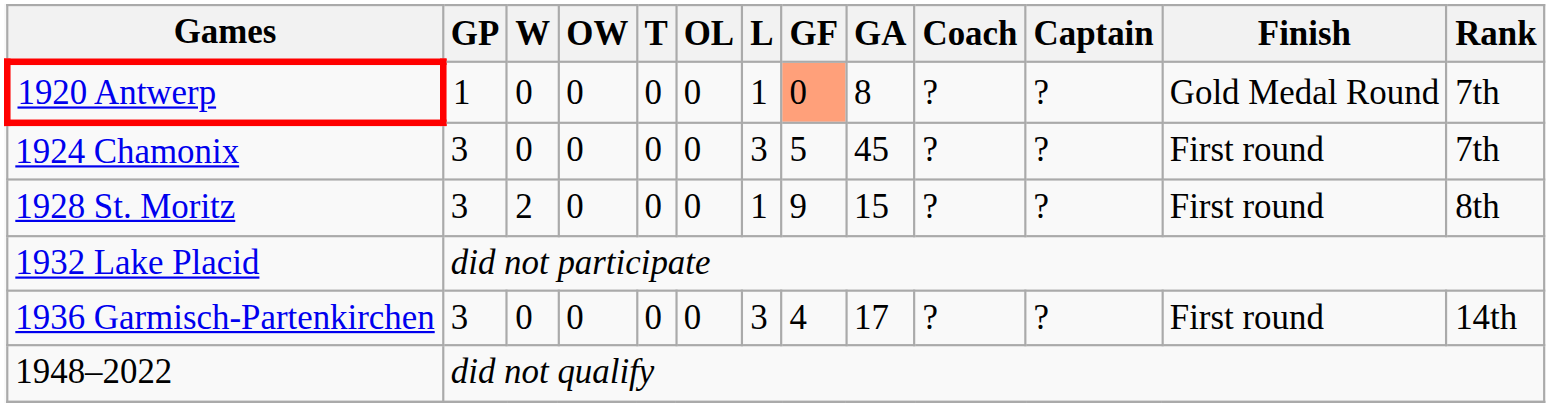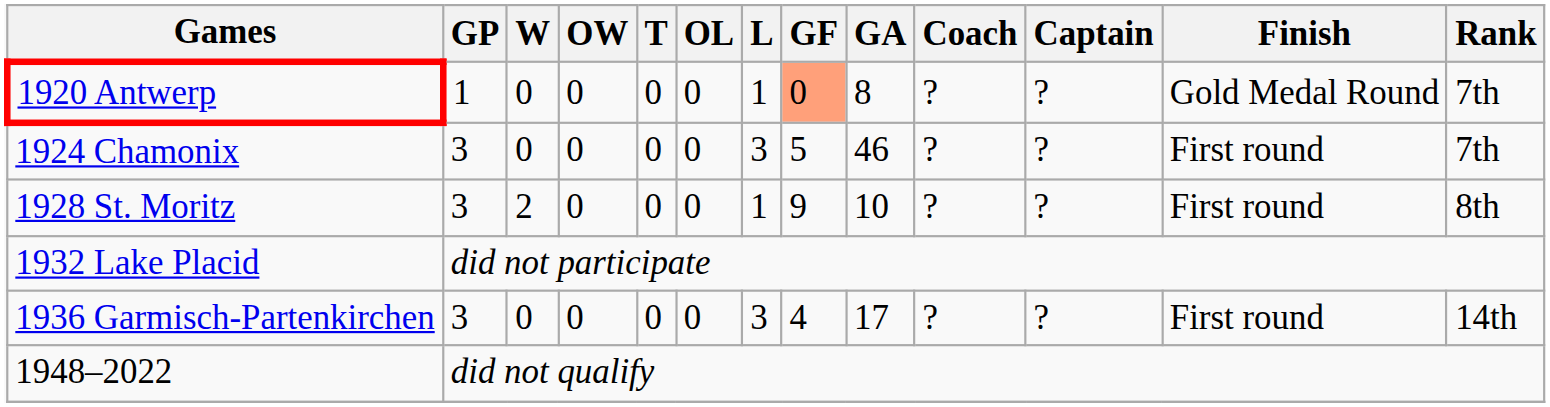1924 Chamonix | GA: 45 -> 46
1928 St. Moritz | GA: 15 -> 10
